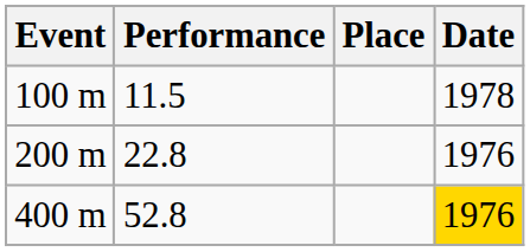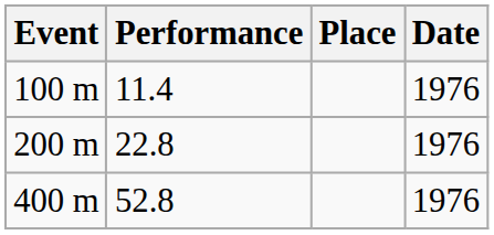100 m | Performance: 11.5 -> 11.4
100 m | Date: 1978 -> 1976
400 m | Date: gold background -> no background
